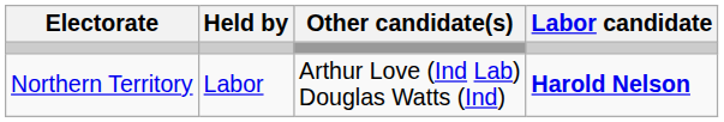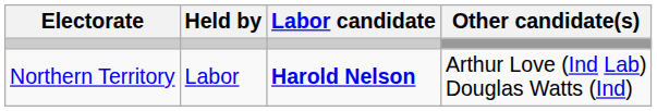columns swapped: Labor candidate <-> Other candidate(s)
